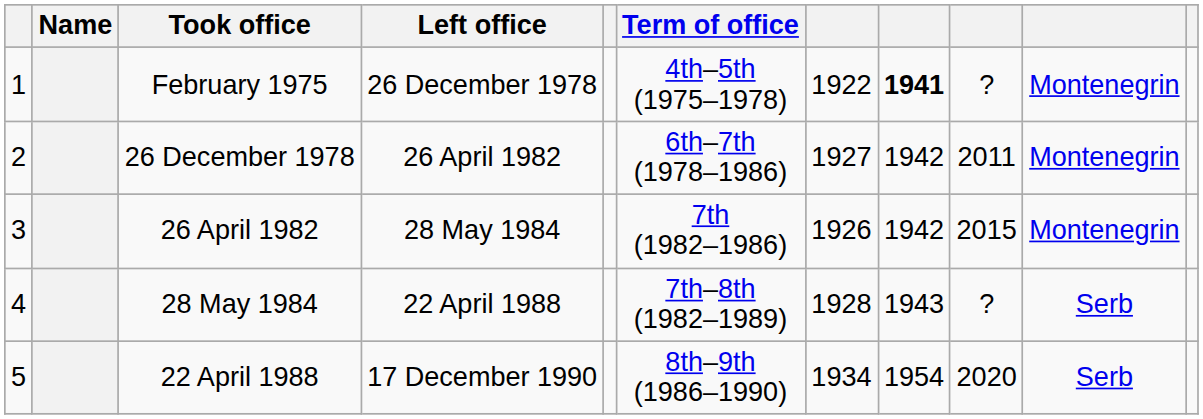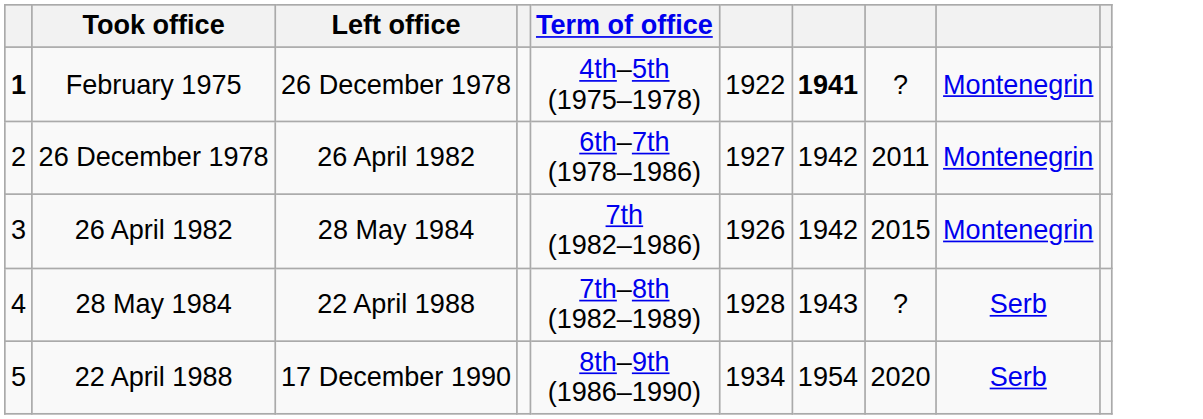- column: Name
February 1975 | column 1: normal -> bold
